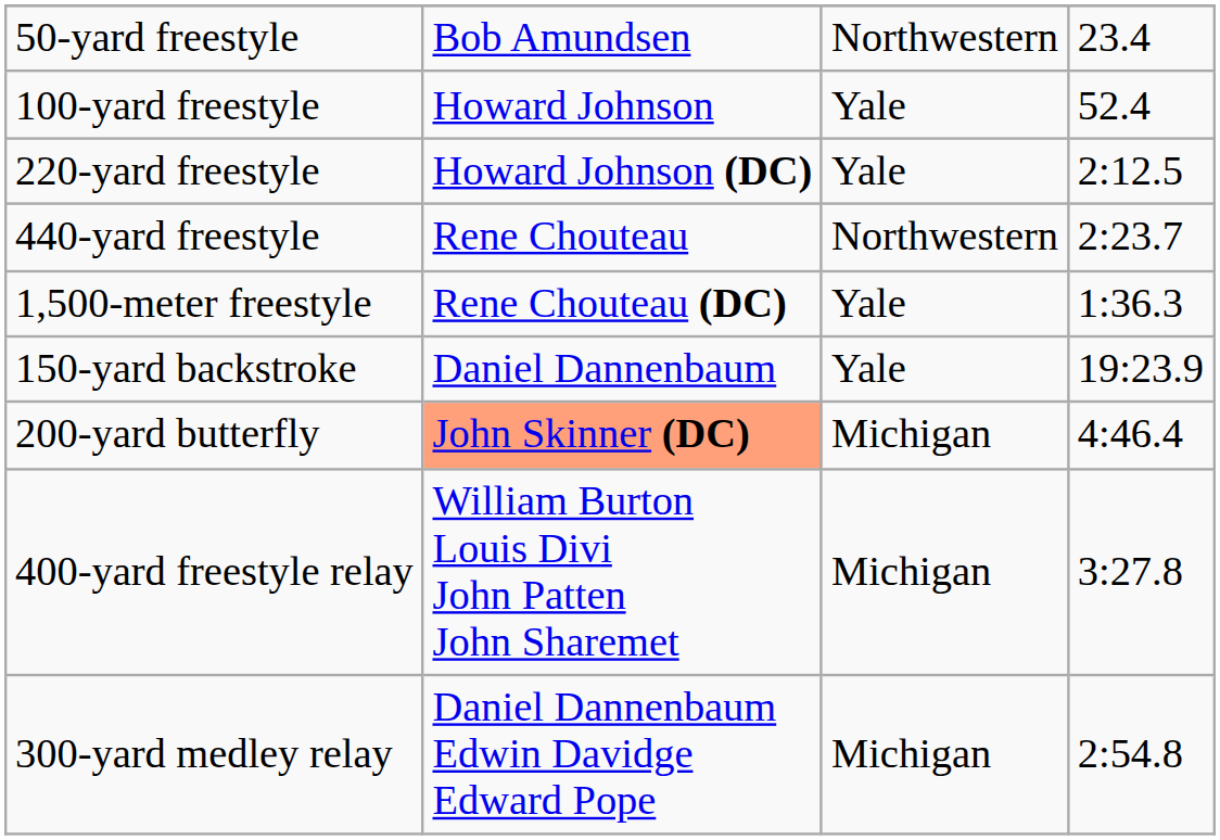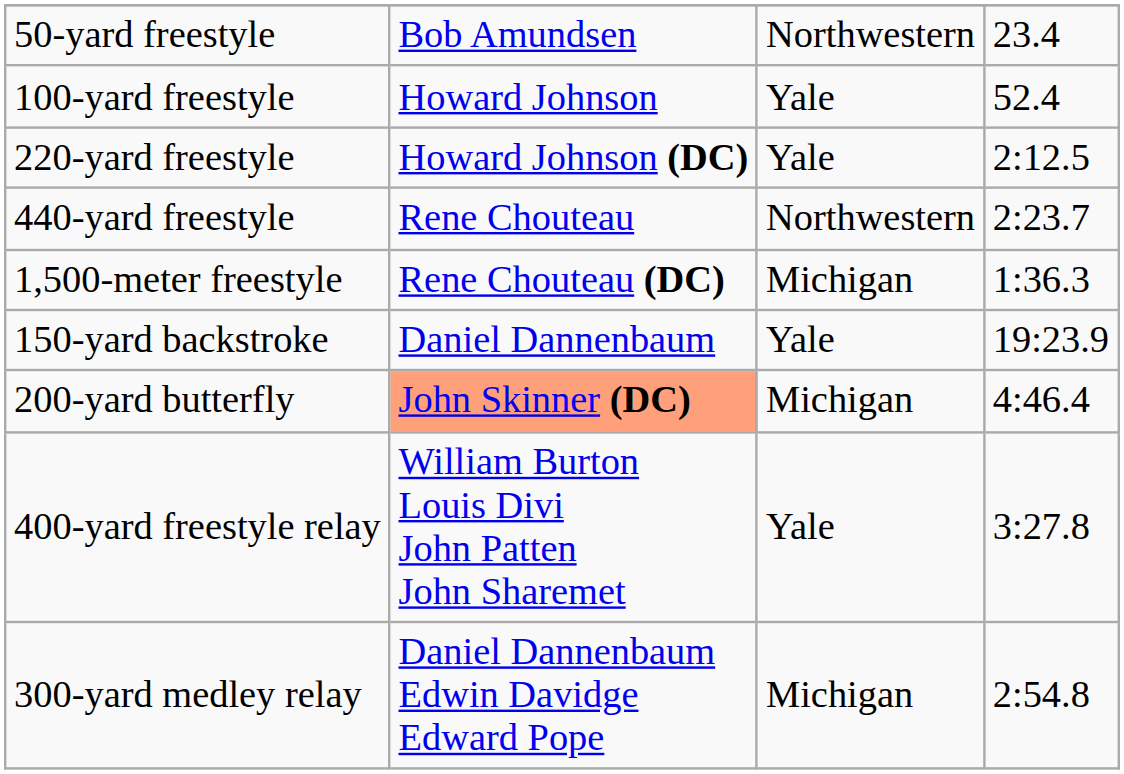1,500-meter freestyle | column 3: Yale -> Michigan
400-yard freestyle relay | column 3: Michigan -> Yale
